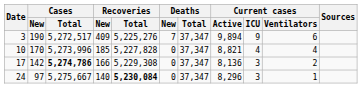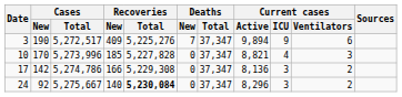10 | Current cases / Ventilators: 4 -> 3
17 | Cases / Total: bold -> normal
24 | Cases / New: 97 -> 92
24 | Current cases / Ventilators: 1 -> 2
